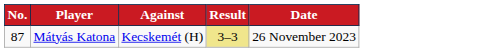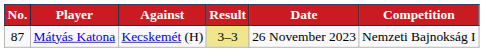+ column: Competition | Nemzeti Bajnokság I
